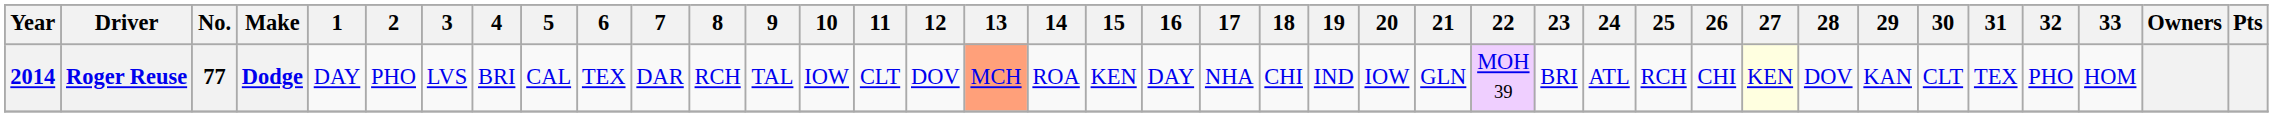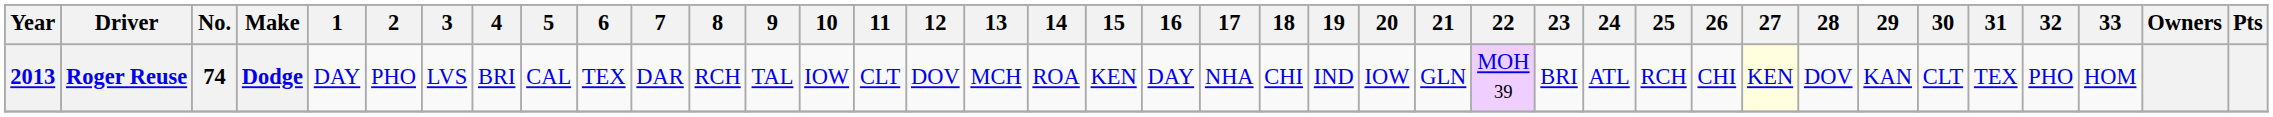Roger Reuse | Year: 2014 -> 2013
Roger Reuse | No.: 77 -> 74
Roger Reuse | 13: lightsalmon background -> no background
